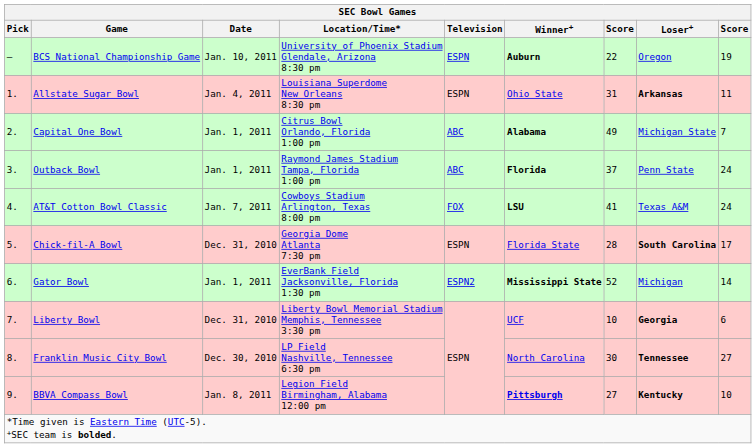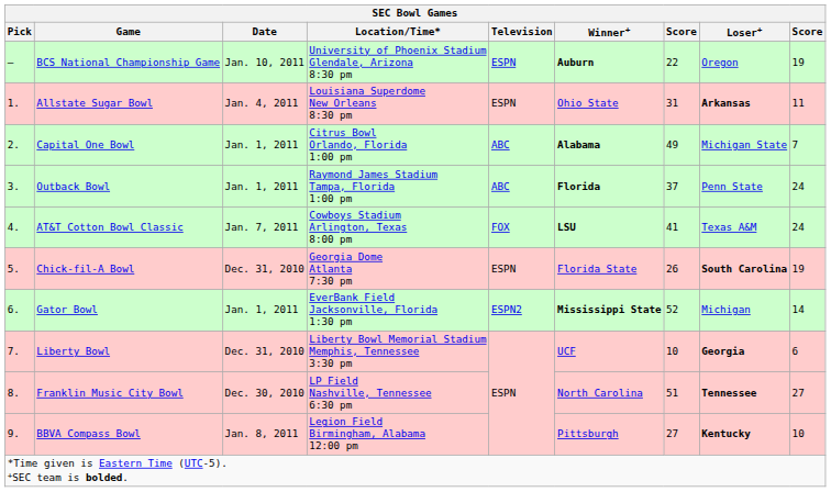Chick-fil-A Bowl | column 7: 28 -> 26
Chick-fil-A Bowl | column 9: 17 -> 19
Franklin Music City Bowl | column 7: 30 -> 51
BBVA Compass Bowl | Winner+: bold -> normal
